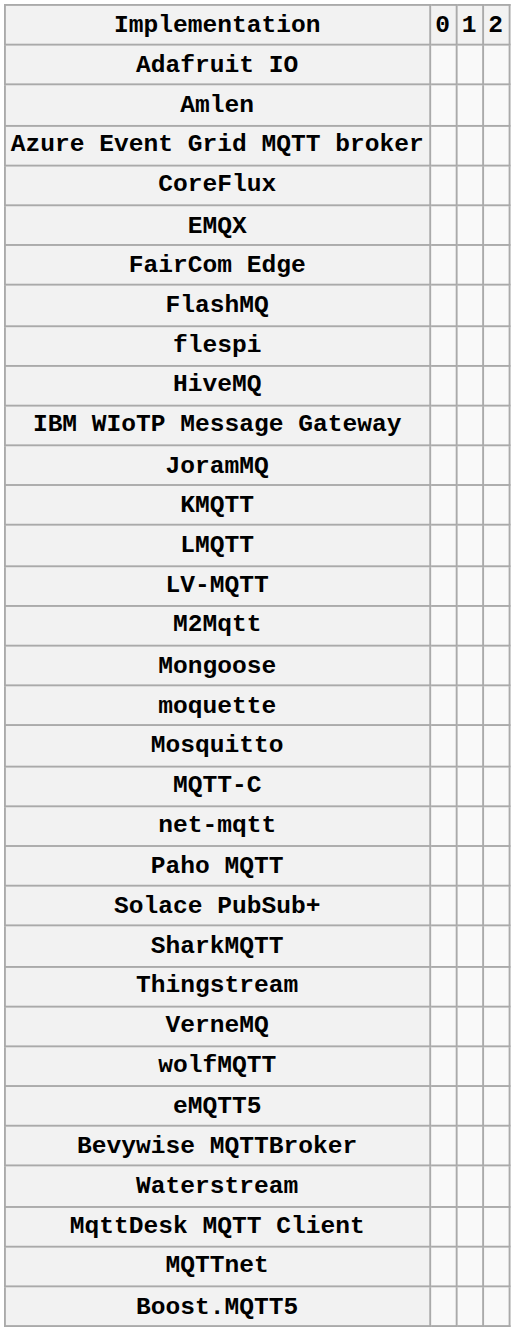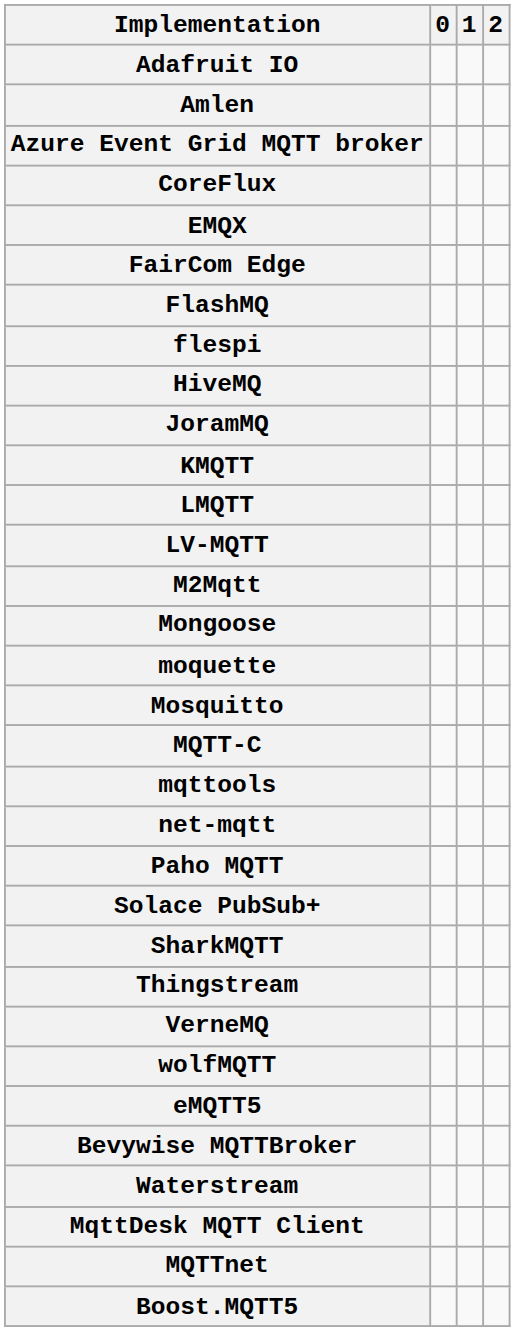- row: IBM WIoTP Message Gateway
+ row: mqttools
